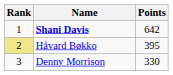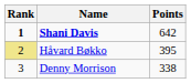Shani Davis | Rank: normal -> bold
Denny Morrison | Points: 330 -> 338
